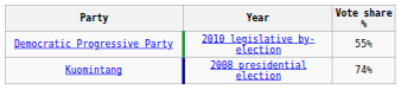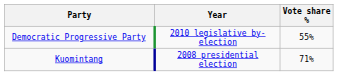Kuomintang | Vote share %: 74% -> 71%
